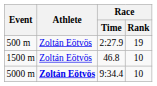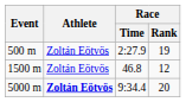1500 m | Race / Rank: 10 -> 12
5000 m | Race / Rank: 10 -> 20
